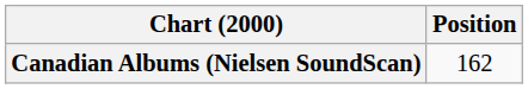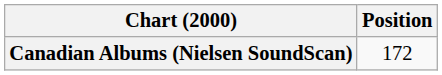Canadian Albums (Nielsen SoundScan) | Position: 162 -> 172
